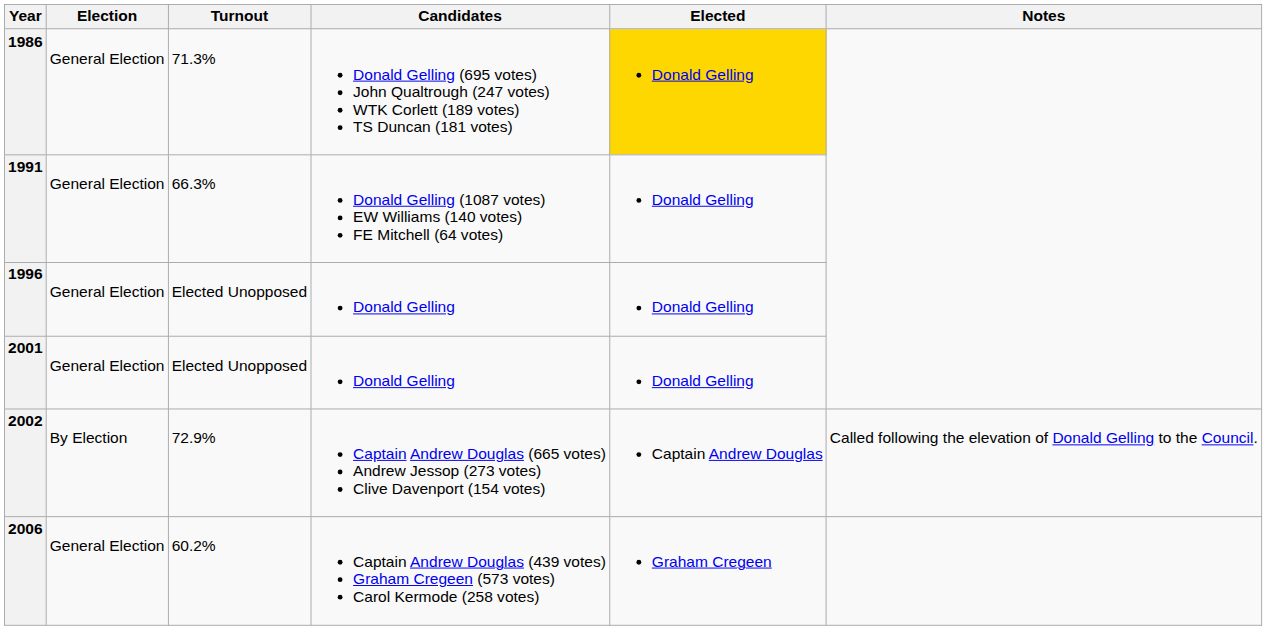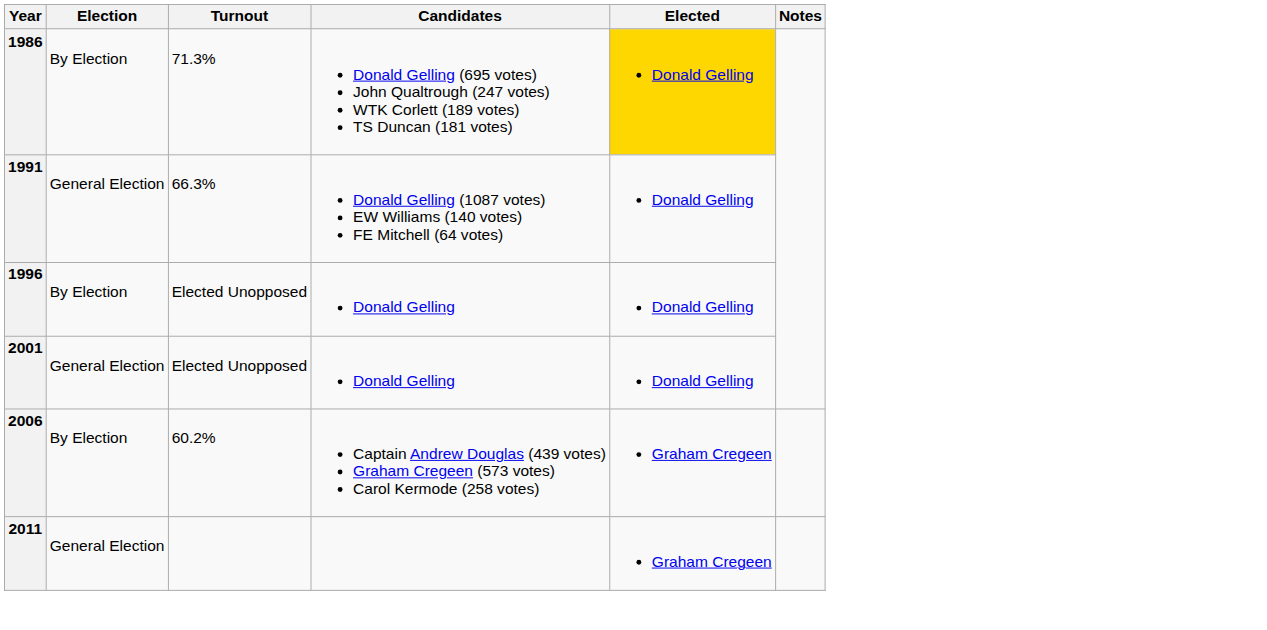1986 | Election: General Election -> By Election
1996 | Election: General Election -> By Election
- row: 2002 | By Election | 72.9% | Captain Andrew Douglas (665 votes) Andrew Jessop (273 votes) Clive Davenport (154 votes) | Captain Andrew Douglas | Called following the elevation of Donald Gelling to the Council.
2006 | Election: General Election -> By Election
+ row: 2011 | General Election | Graham Cregeen
